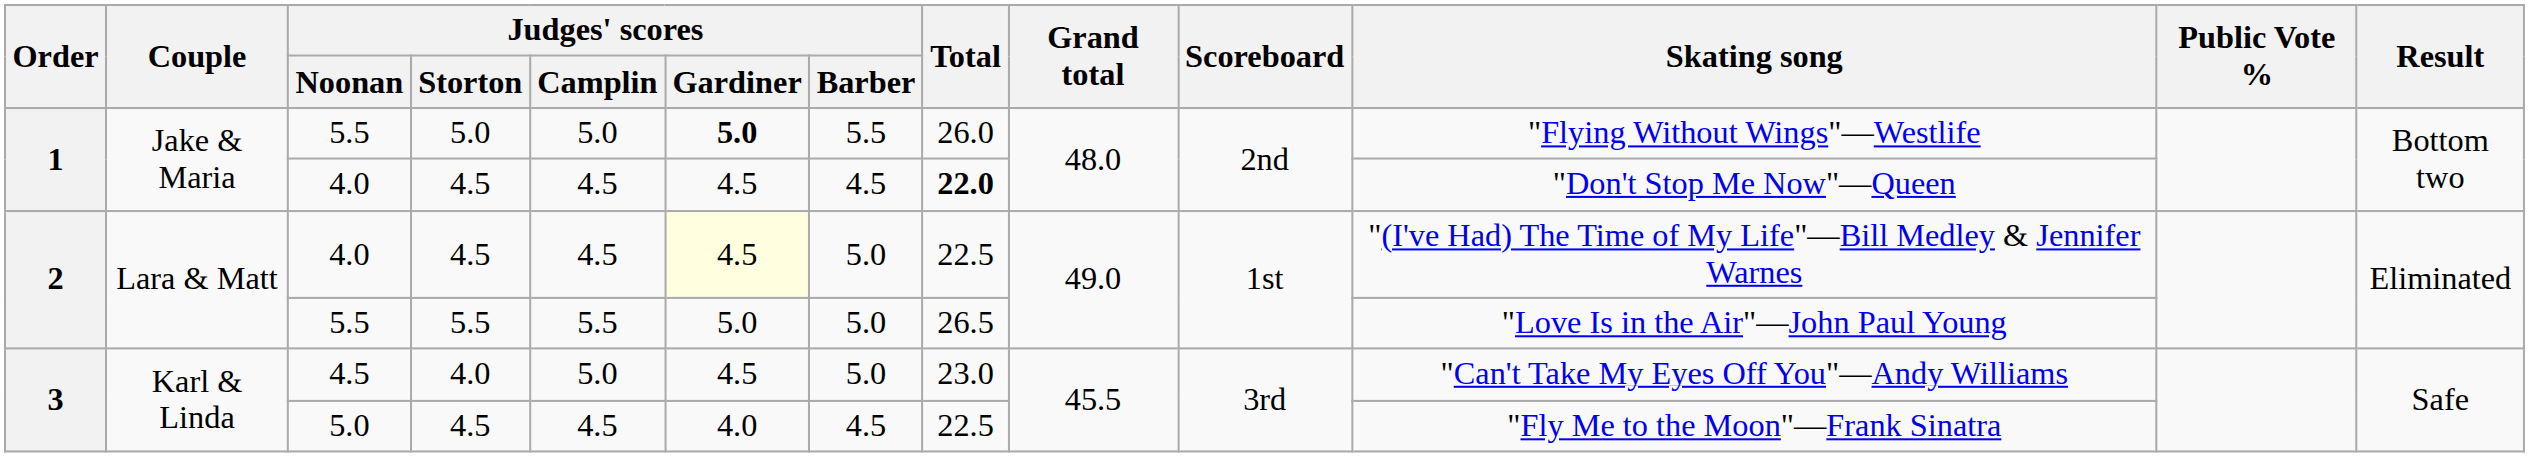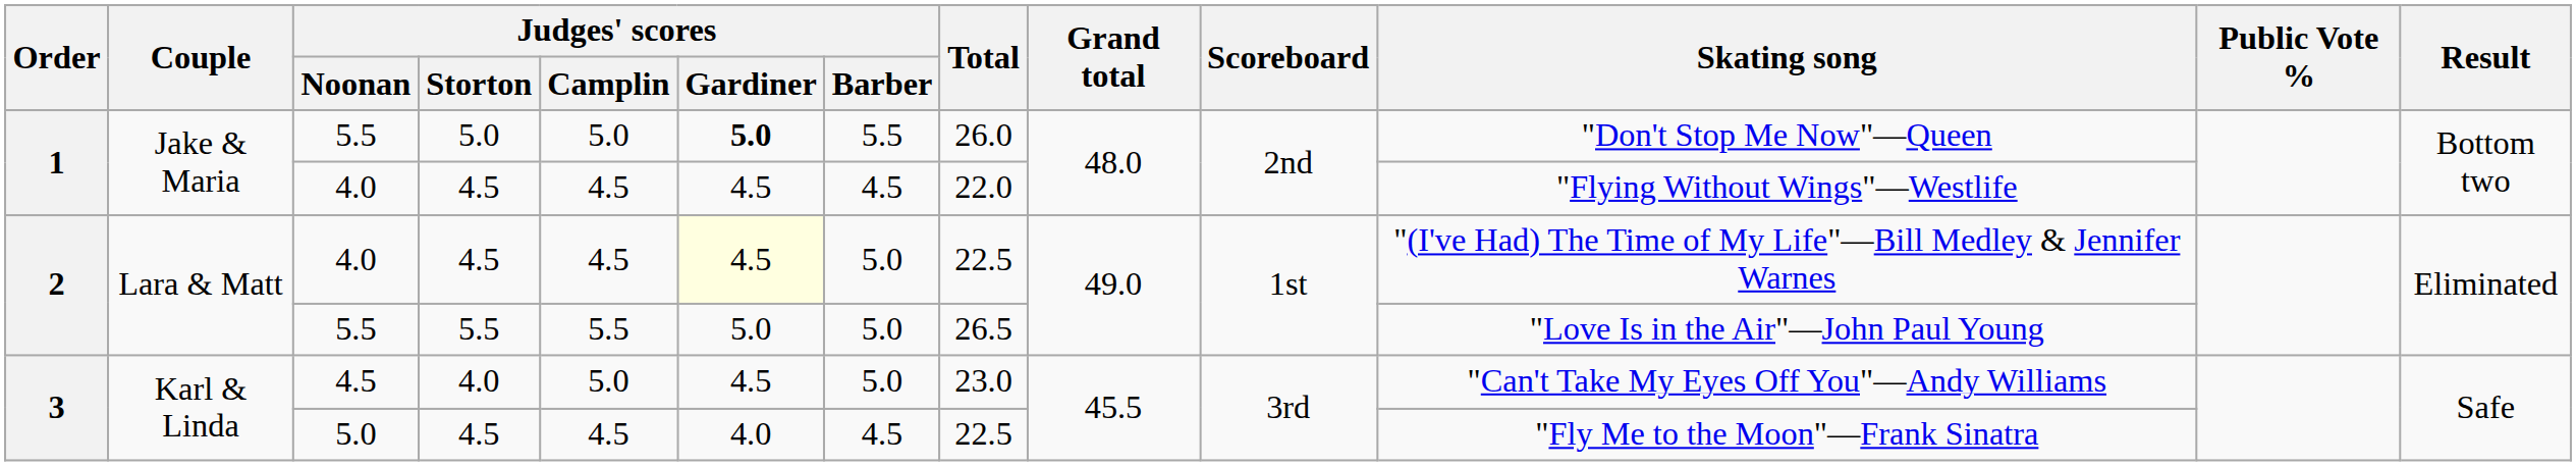1 / 5.5 | Skating song: "Flying Without Wings"—Westlife -> "Don't Stop Me Now"—Queen
1 / 4.0 | Total: bold -> normal
1 / 4.0 | Skating song: "Don't Stop Me Now"—Queen -> "Flying Without Wings"—Westlife
